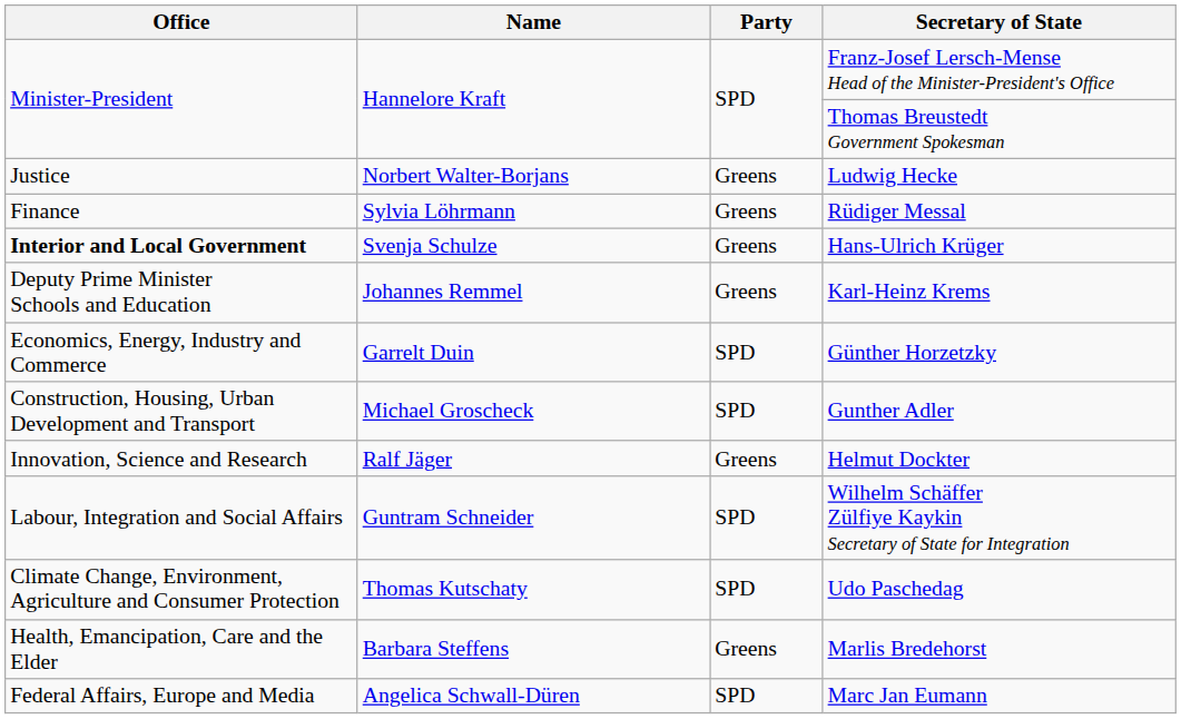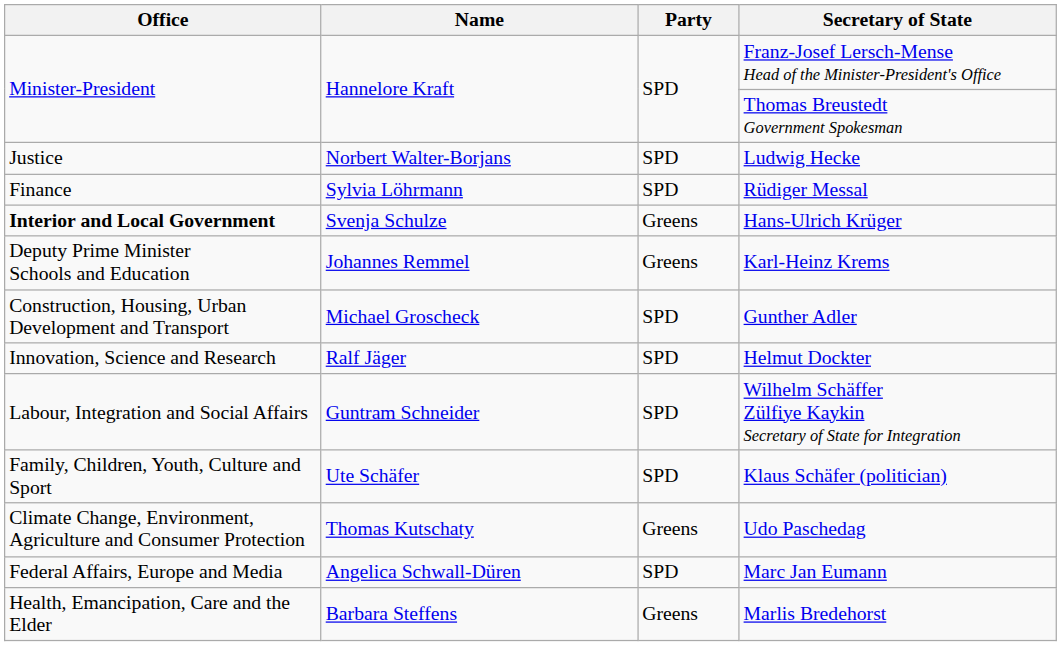Ludwig Hecke | Party: Greens -> SPD
Rüdiger Messal | Party: Greens -> SPD
- row: Economics, Energy, Industry and Commerce | Garrelt Duin | SPD | Günther Horzetzky
Helmut Dockter | Party: Greens -> SPD
+ row: Family, Children, Youth, Culture and Sport | Ute Schäfer | SPD | Klaus Schäfer (politician)
Udo Paschedag | Party: SPD -> Greens
rows swapped: Marlis Bredehorst <-> Marc Jan Eumann
